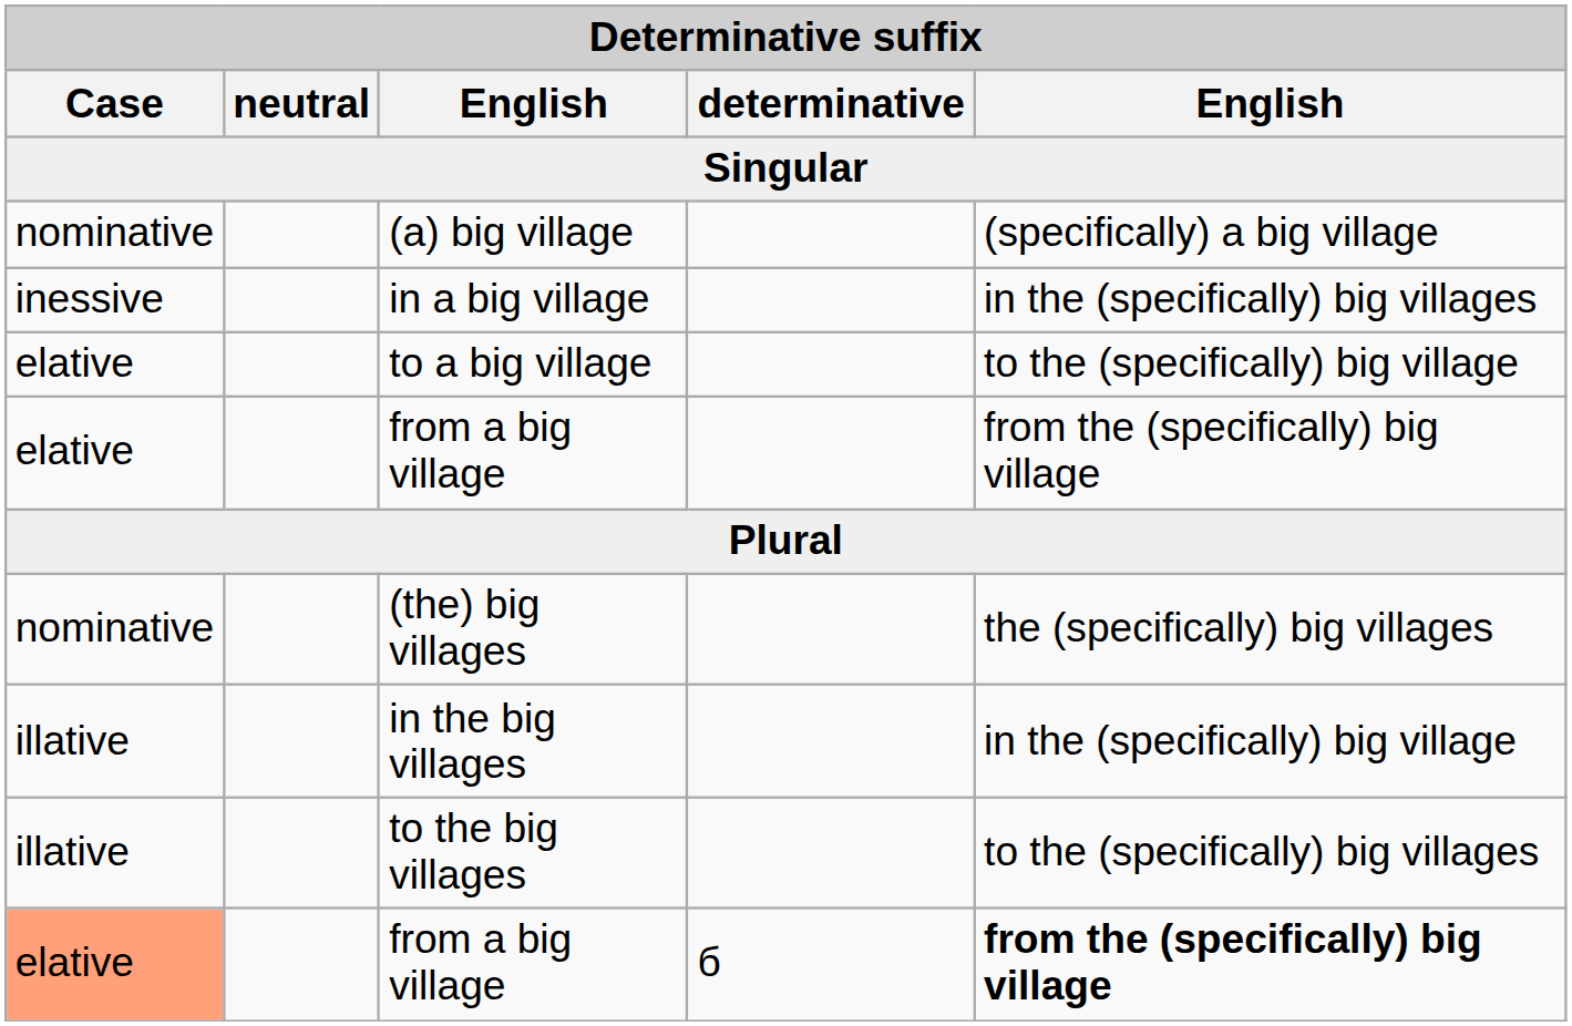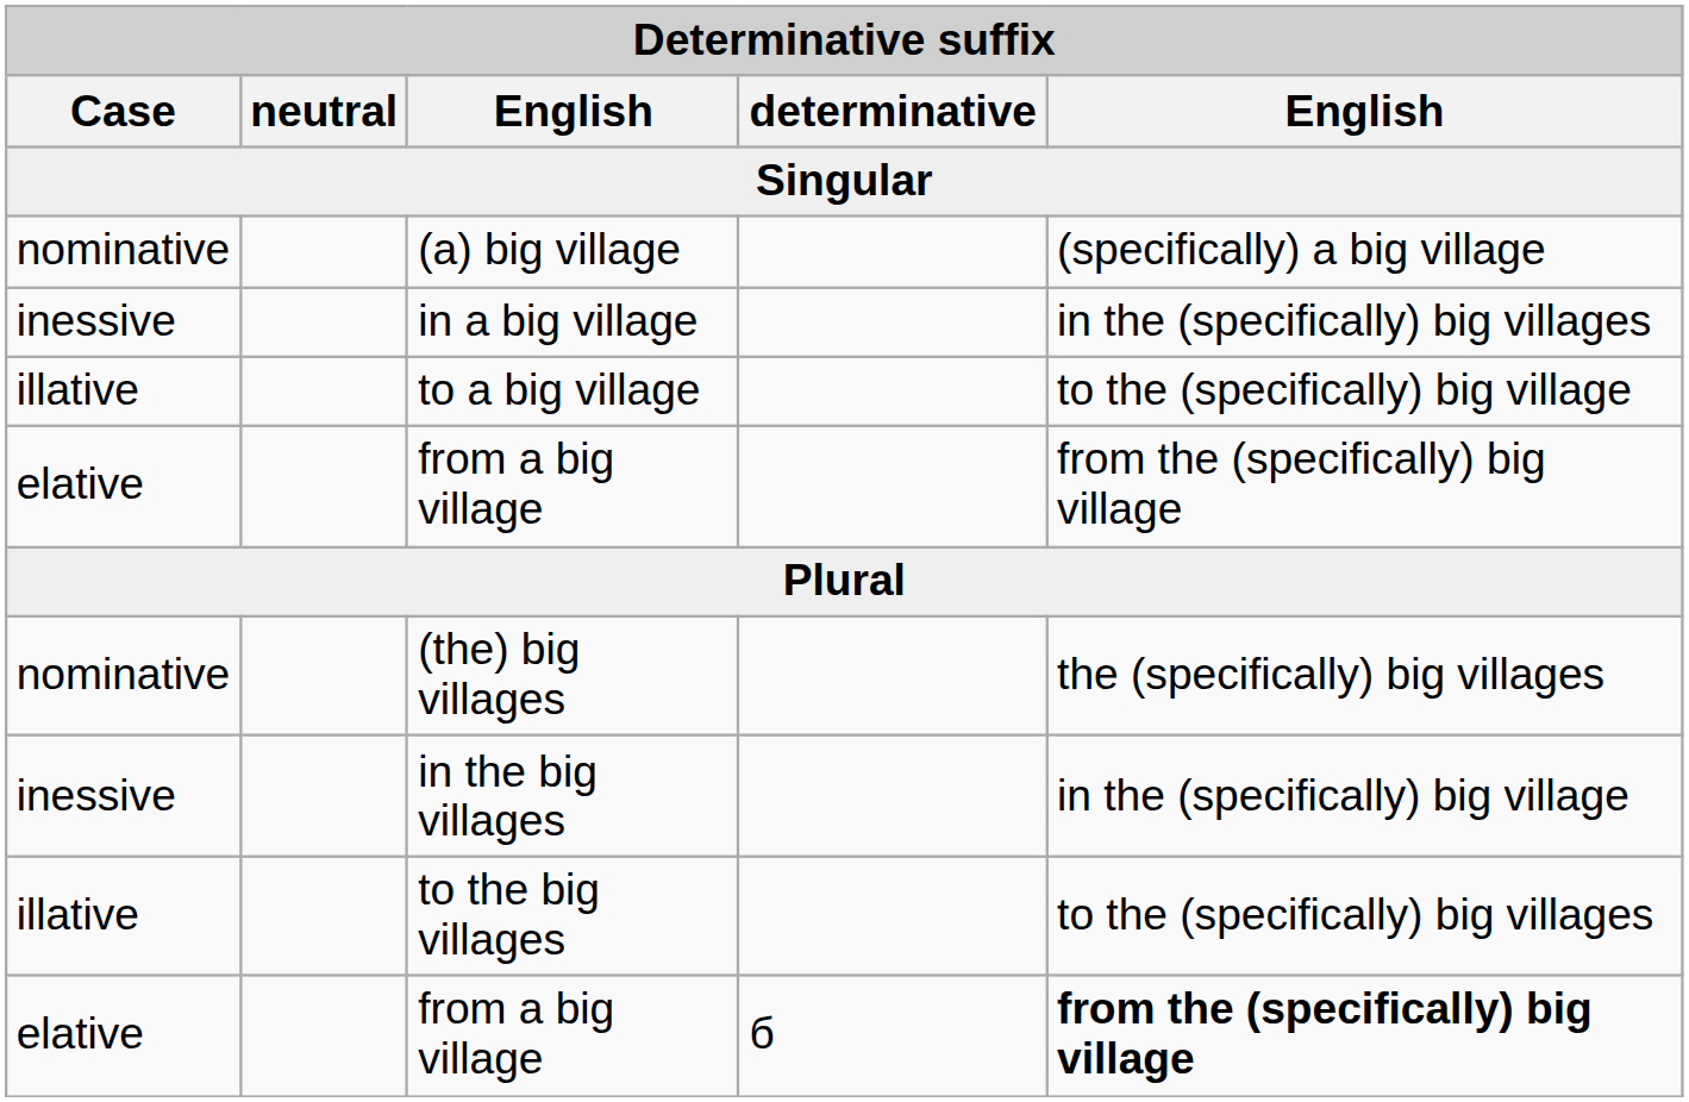to a big village | Case: elative -> illative
in the big villages | Case: illative -> inessive
from a big village / б | Case: lightsalmon background -> no background
